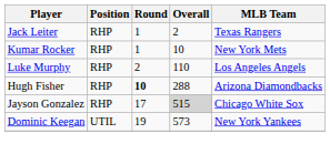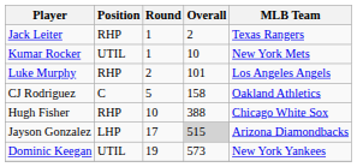Kumar Rocker | Position: RHP -> UTIL
Luke Murphy | Overall: 110 -> 101
+ row: CJ Rodriguez | C | 5 | 158 | Oakland Athletics
Hugh Fisher | Round: bold -> normal
Hugh Fisher | Overall: 288 -> 388
Hugh Fisher | MLB Team: Arizona Diamondbacks -> Chicago White Sox
Jayson Gonzalez | Position: RHP -> LHP
Jayson Gonzalez | MLB Team: Chicago White Sox -> Arizona Diamondbacks
